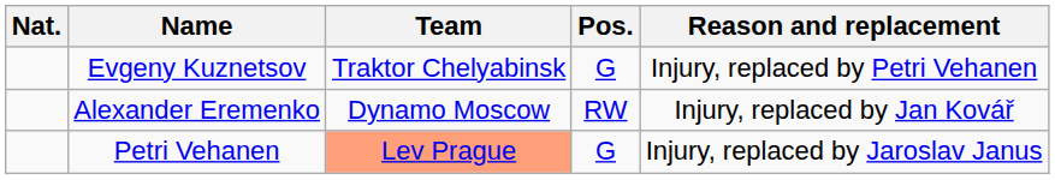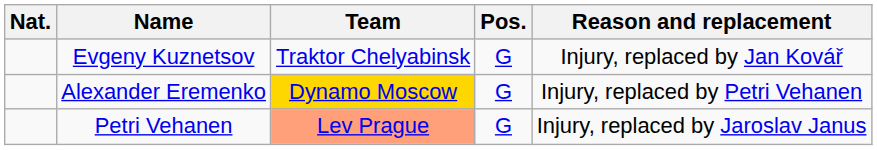Evgeny Kuznetsov | column 5: Injury, replaced by Petri Vehanen -> Injury, replaced by Jan Kovář
Alexander Eremenko | Team: no background -> gold background
Alexander Eremenko | Pos.: RW -> G
Alexander Eremenko | column 5: Injury, replaced by Jan Kovář -> Injury, replaced by Petri Vehanen
